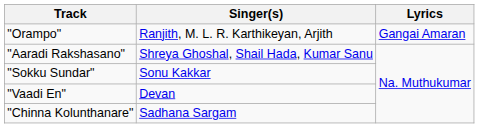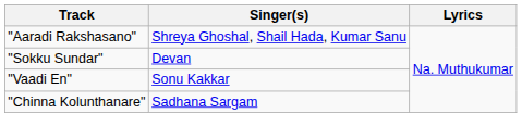- row: "Orampo" | Ranjith, M. L. R. Karthikeyan, Arjith | Gangai Amaran
"Sokku Sundar" | Singer(s): Sonu Kakkar -> Devan
"Vaadi En" | Singer(s): Devan -> Sonu Kakkar
